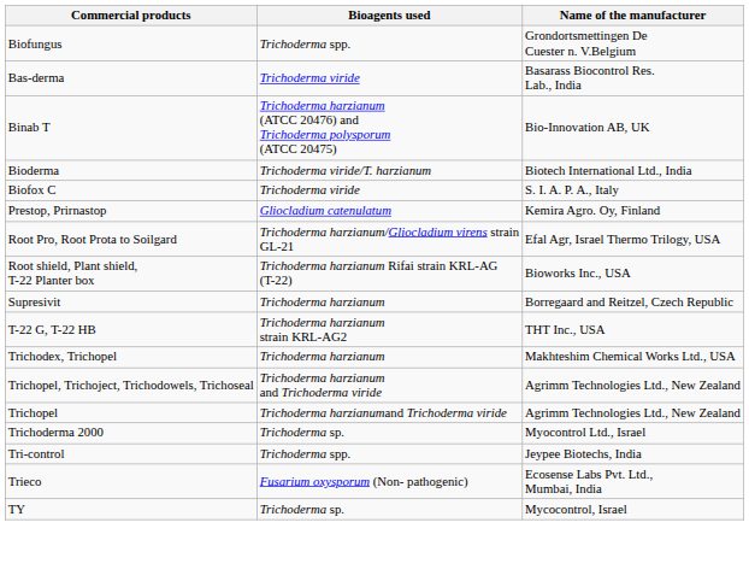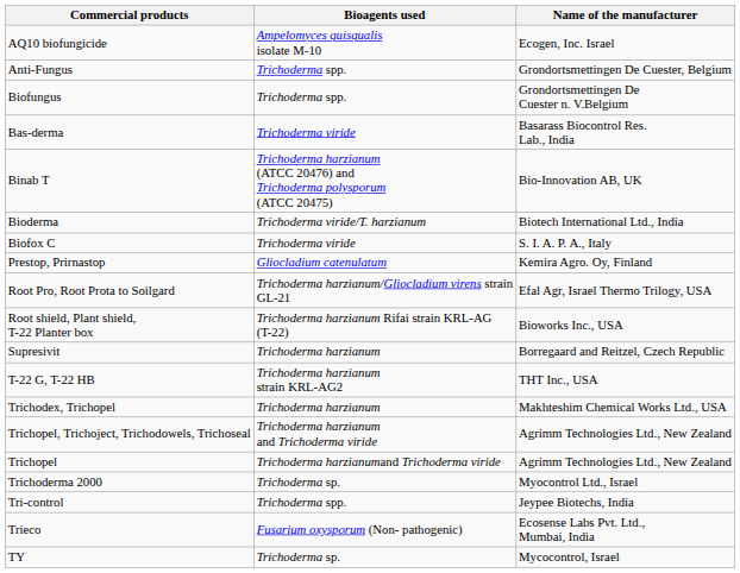+ row: AQ10 biofungicide | Ampelomyces quisqualis isolate M-10 | Ecogen, Inc. Israel
+ row: Anti-Fungus | Trichoderma spp. | Grondortsmettingen De Cuester, Belgium
